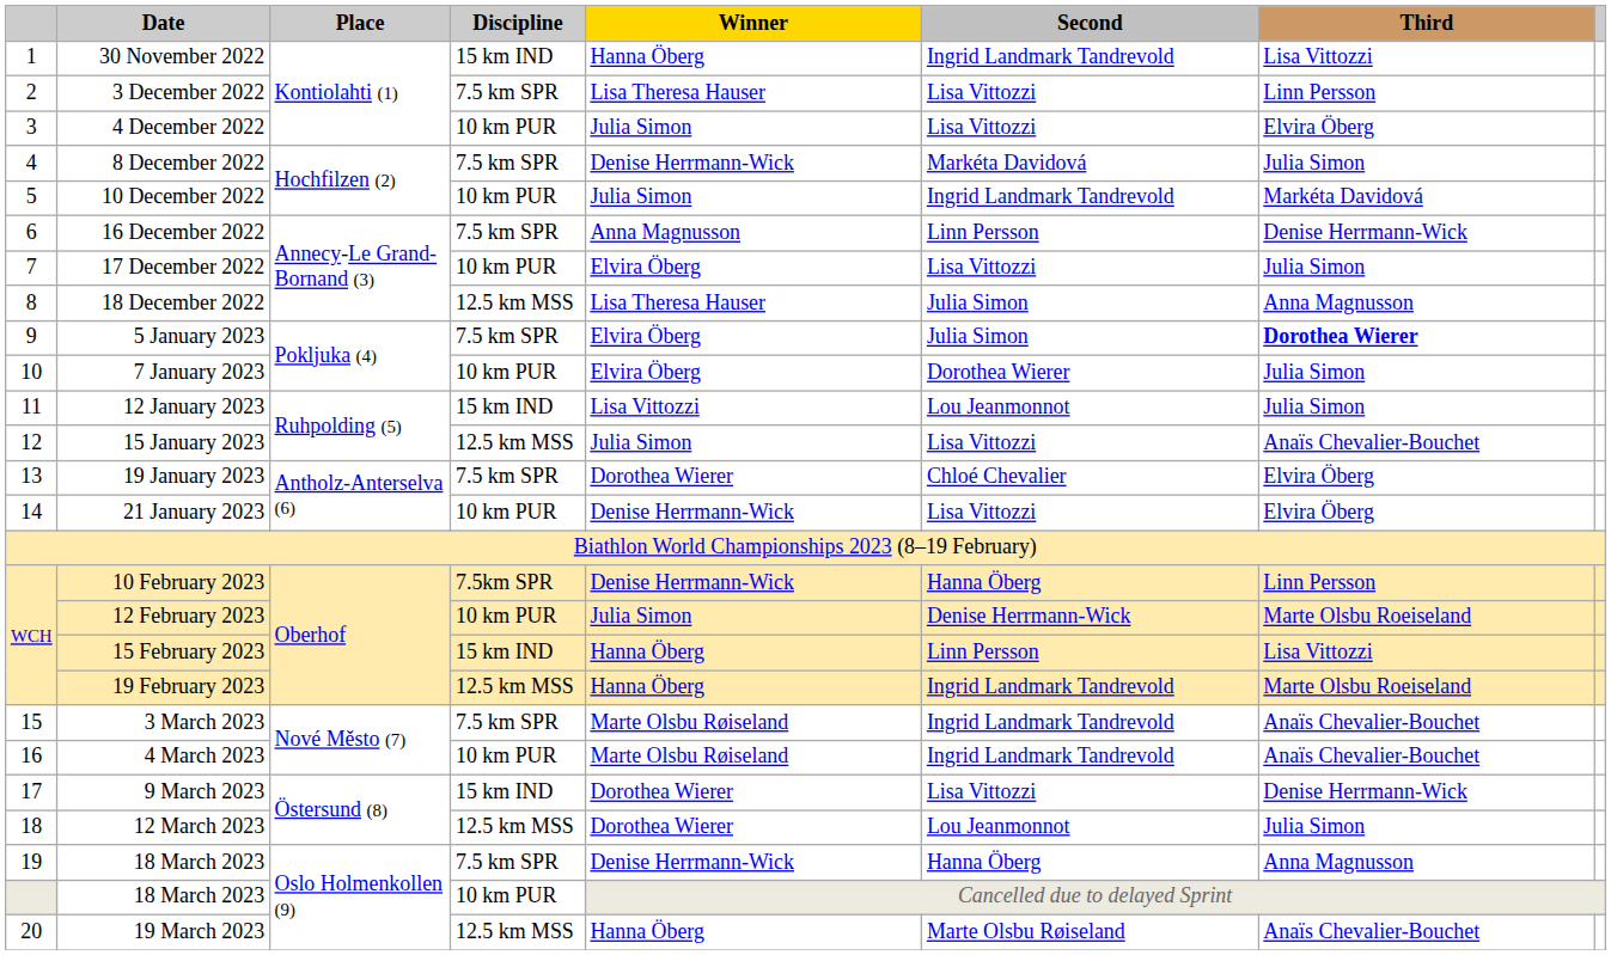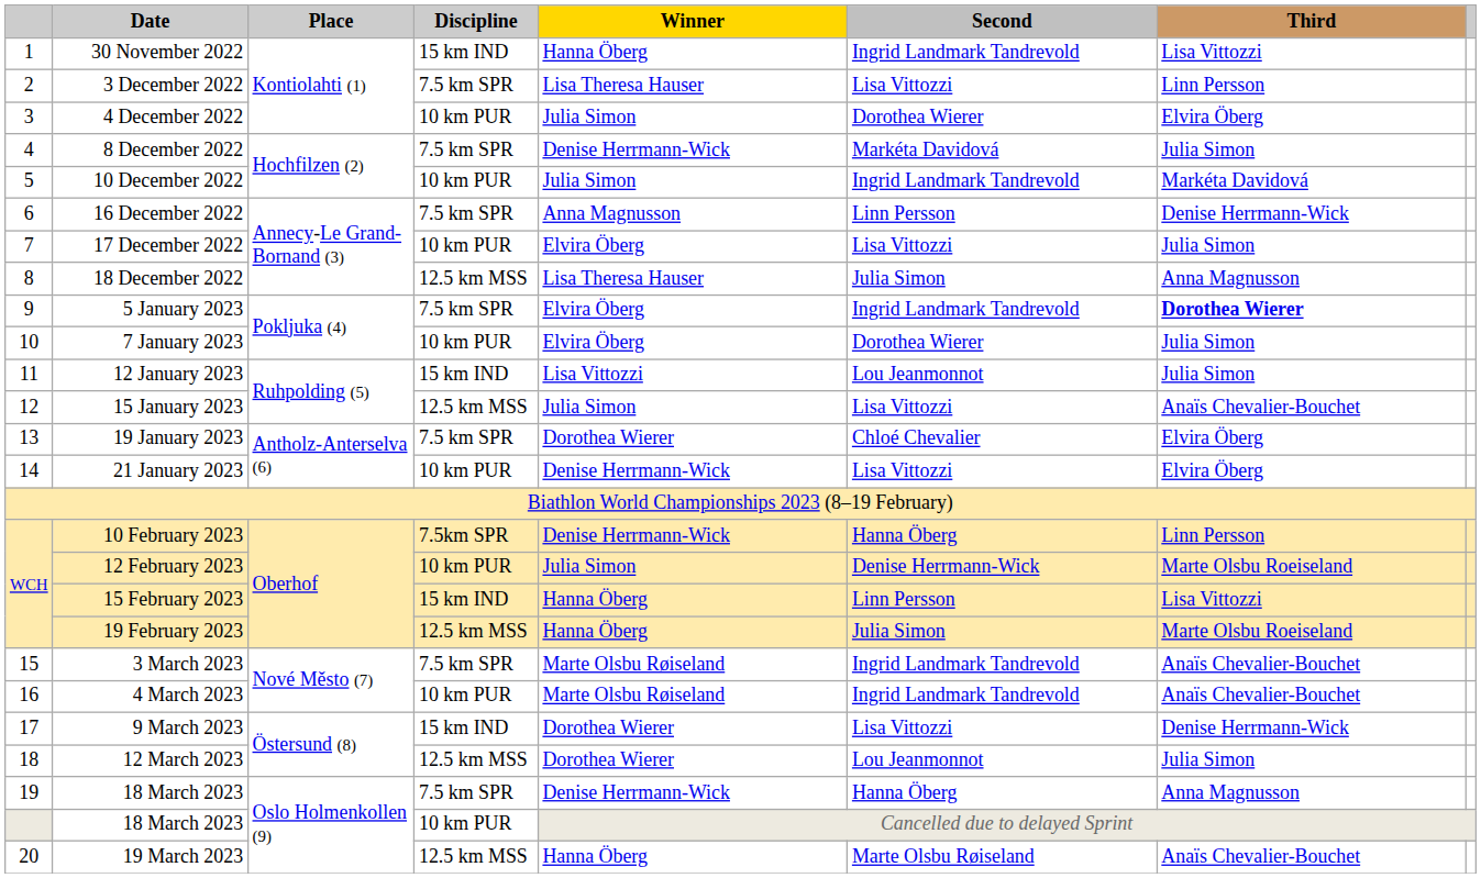4 December 2022 | Second: Lisa Vittozzi -> Dorothea Wierer
5 January 2023 | Second: Julia Simon -> Ingrid Landmark Tandrevold
19 February 2023 | Second: Ingrid Landmark Tandrevold -> Julia Simon
